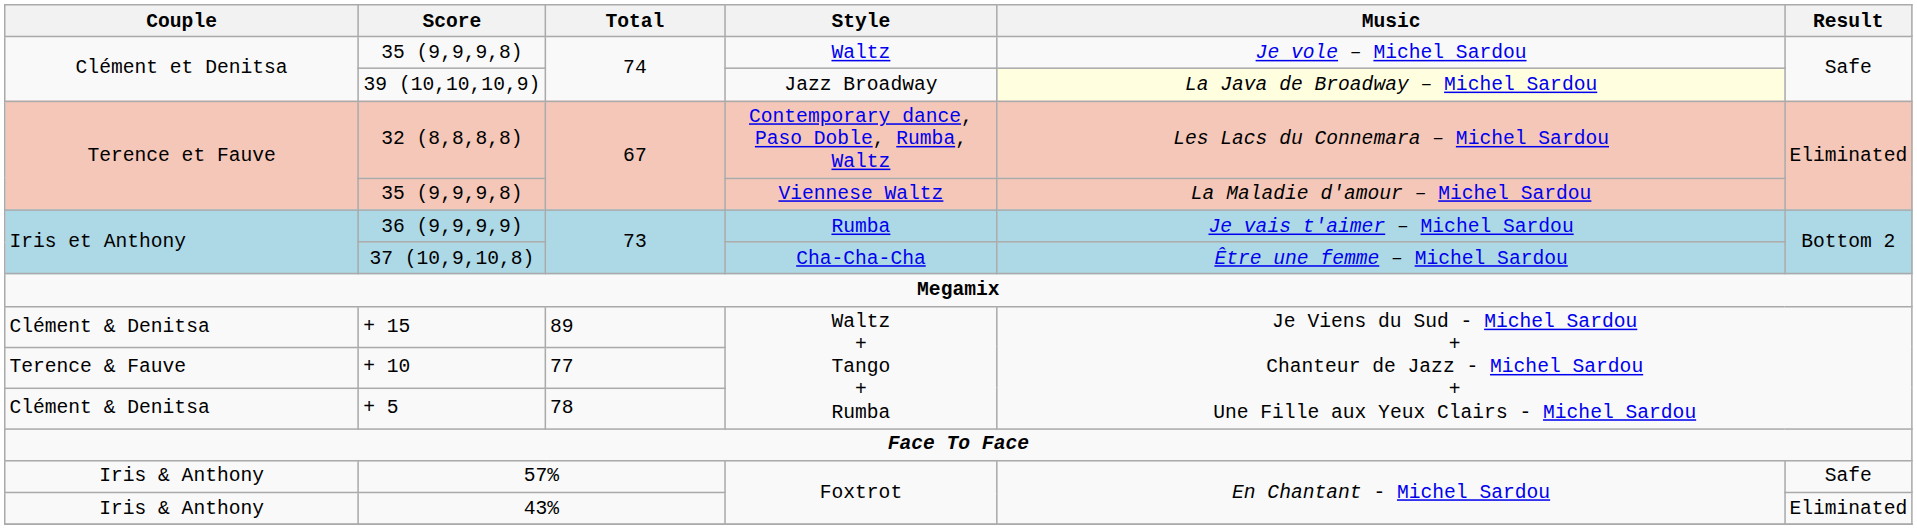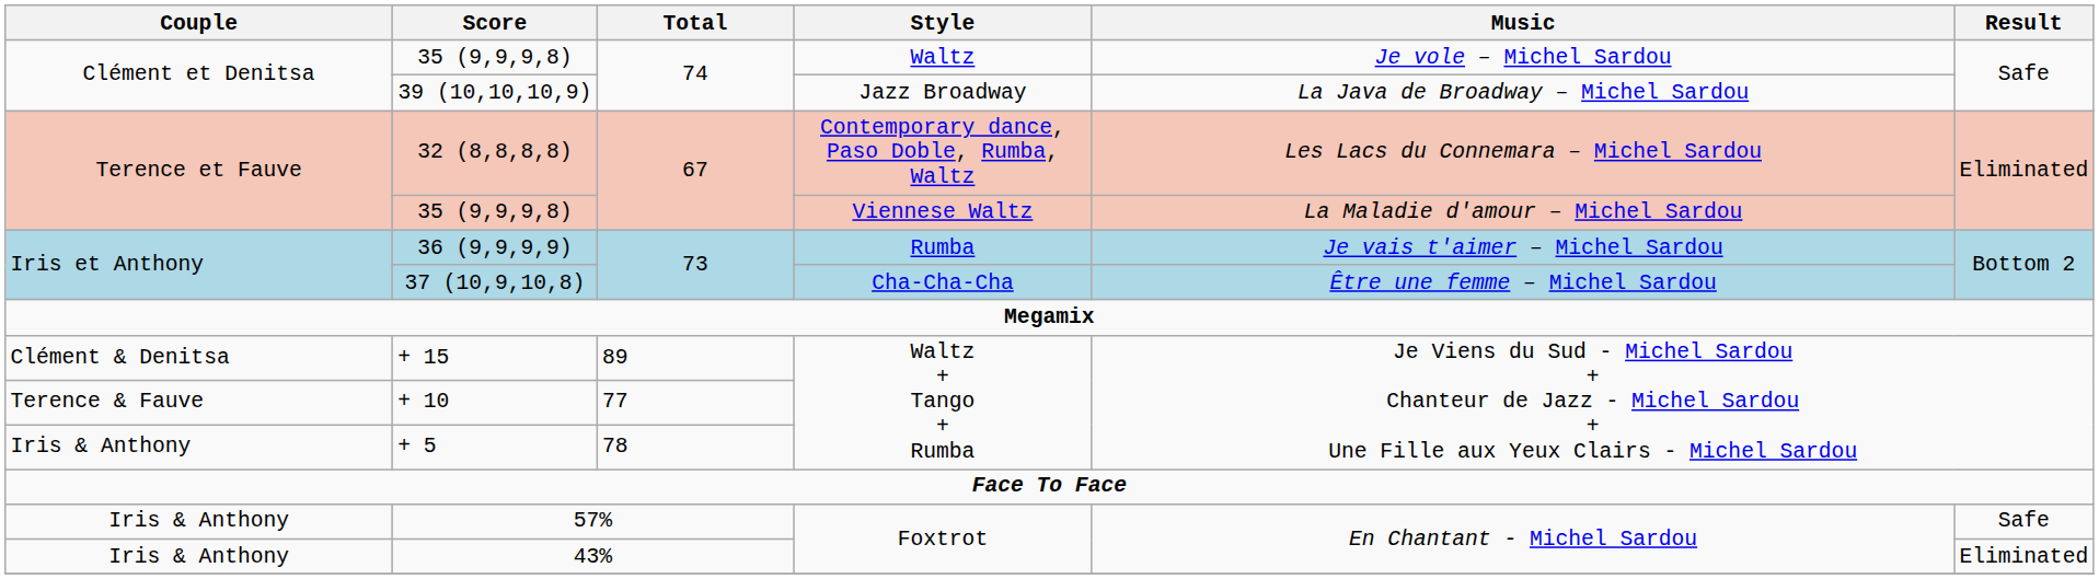39 (10,10,10,9) | Music: lightyellow background -> no background
+ 5 | Couple: Clément & Denitsa -> Iris & Anthony
